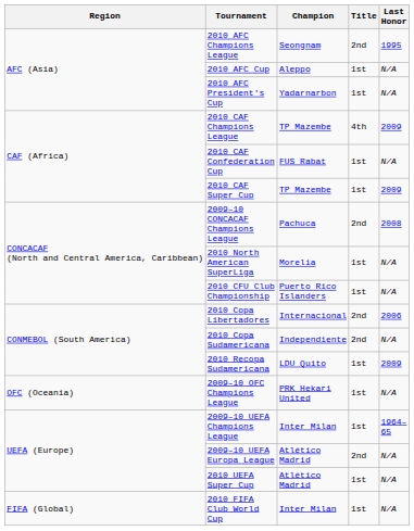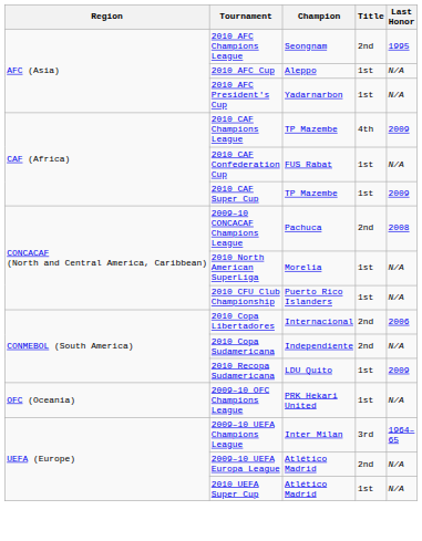2009–10 UEFA Champions League | Title: 1st -> 3rd
- row: FIFA (Global) | 2010 FIFA Club World Cup | Inter Milan | 1st | N/A
